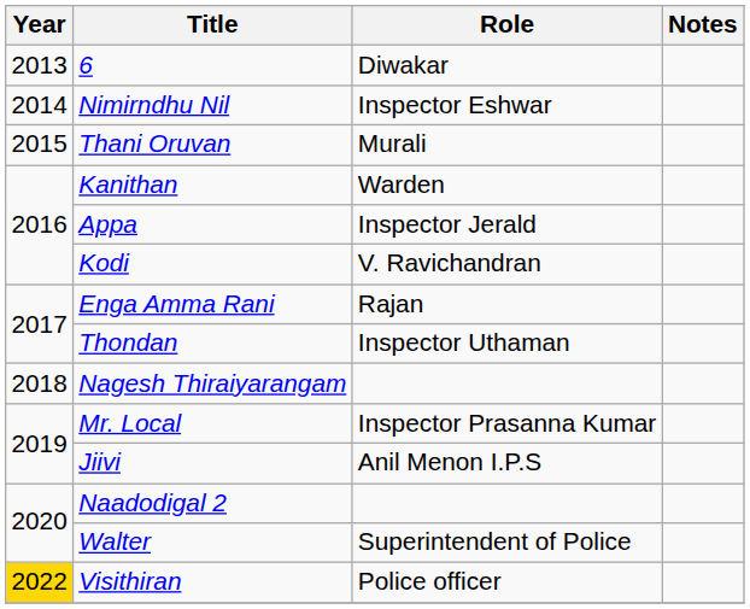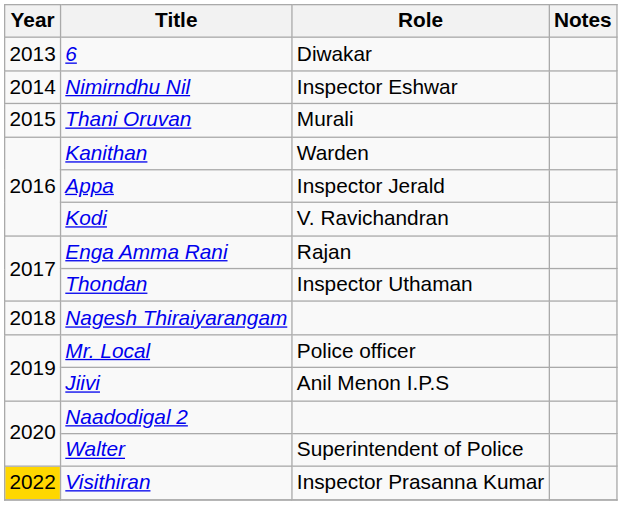Mr. Local | Role: Inspector Prasanna Kumar -> Police officer
Visithiran | Role: Police officer -> Inspector Prasanna Kumar
